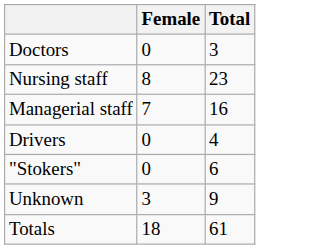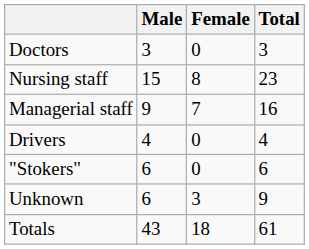+ column: Male | 3 | 15 | 9 | 4 | 6 | 6 | 43
